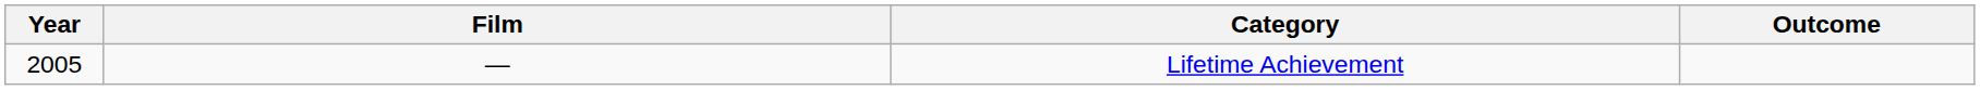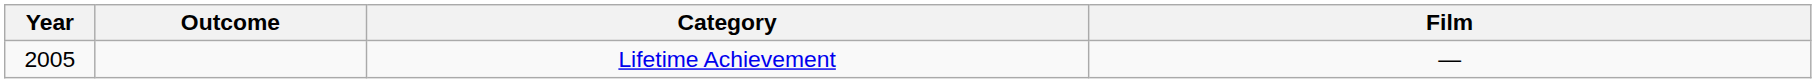columns swapped: Film <-> Outcome
